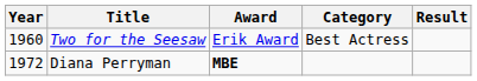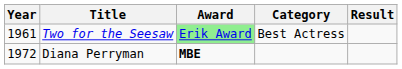Two for the Seesaw | Year: 1960 -> 1961
Two for the Seesaw | Award: no background -> lightgreen background
